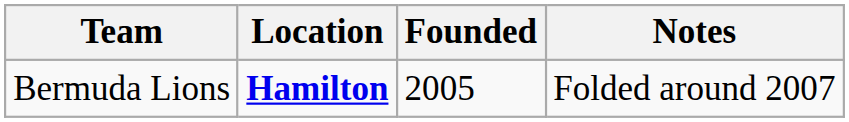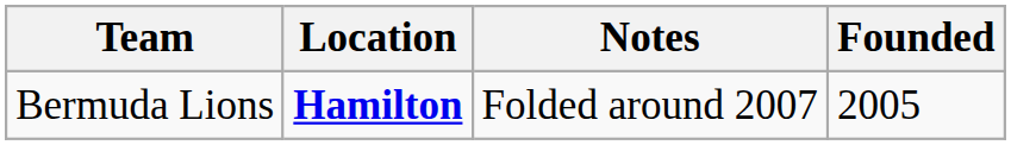columns swapped: Founded <-> Notes
